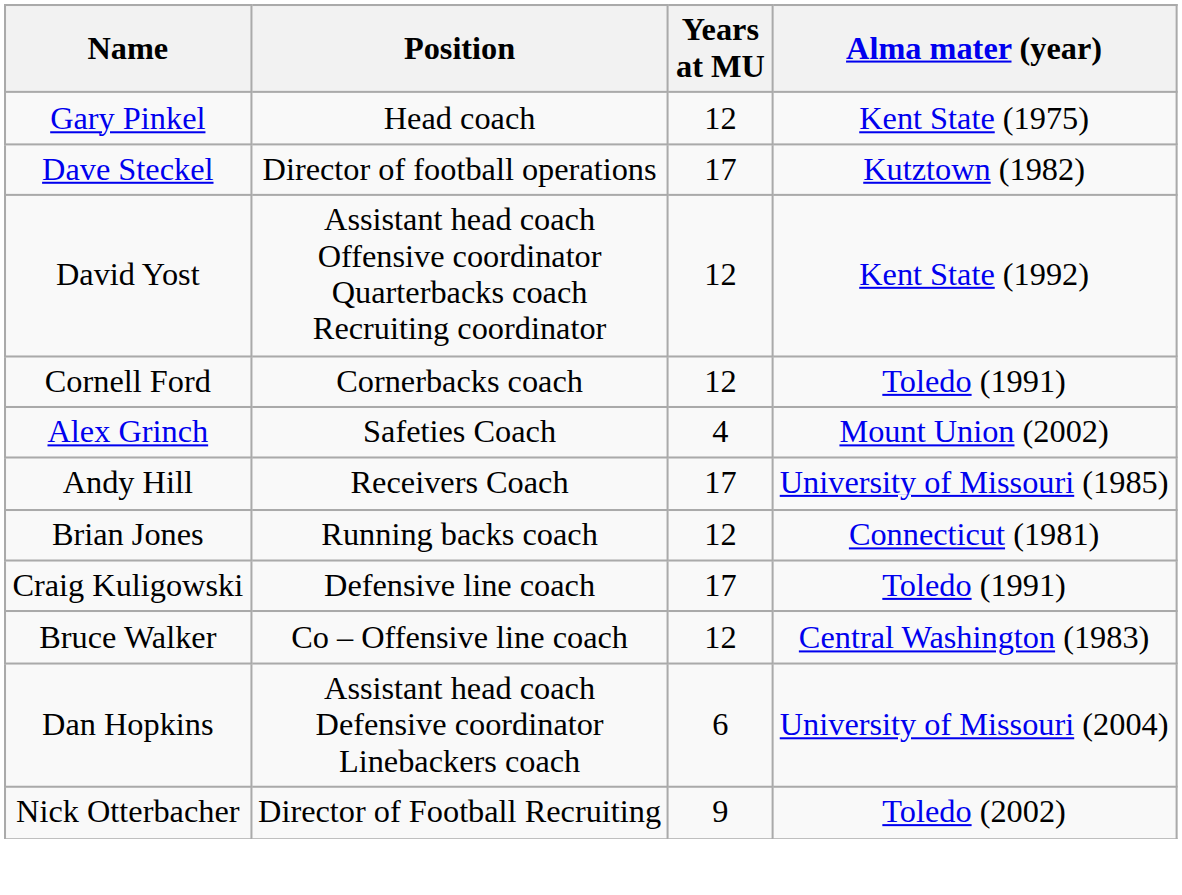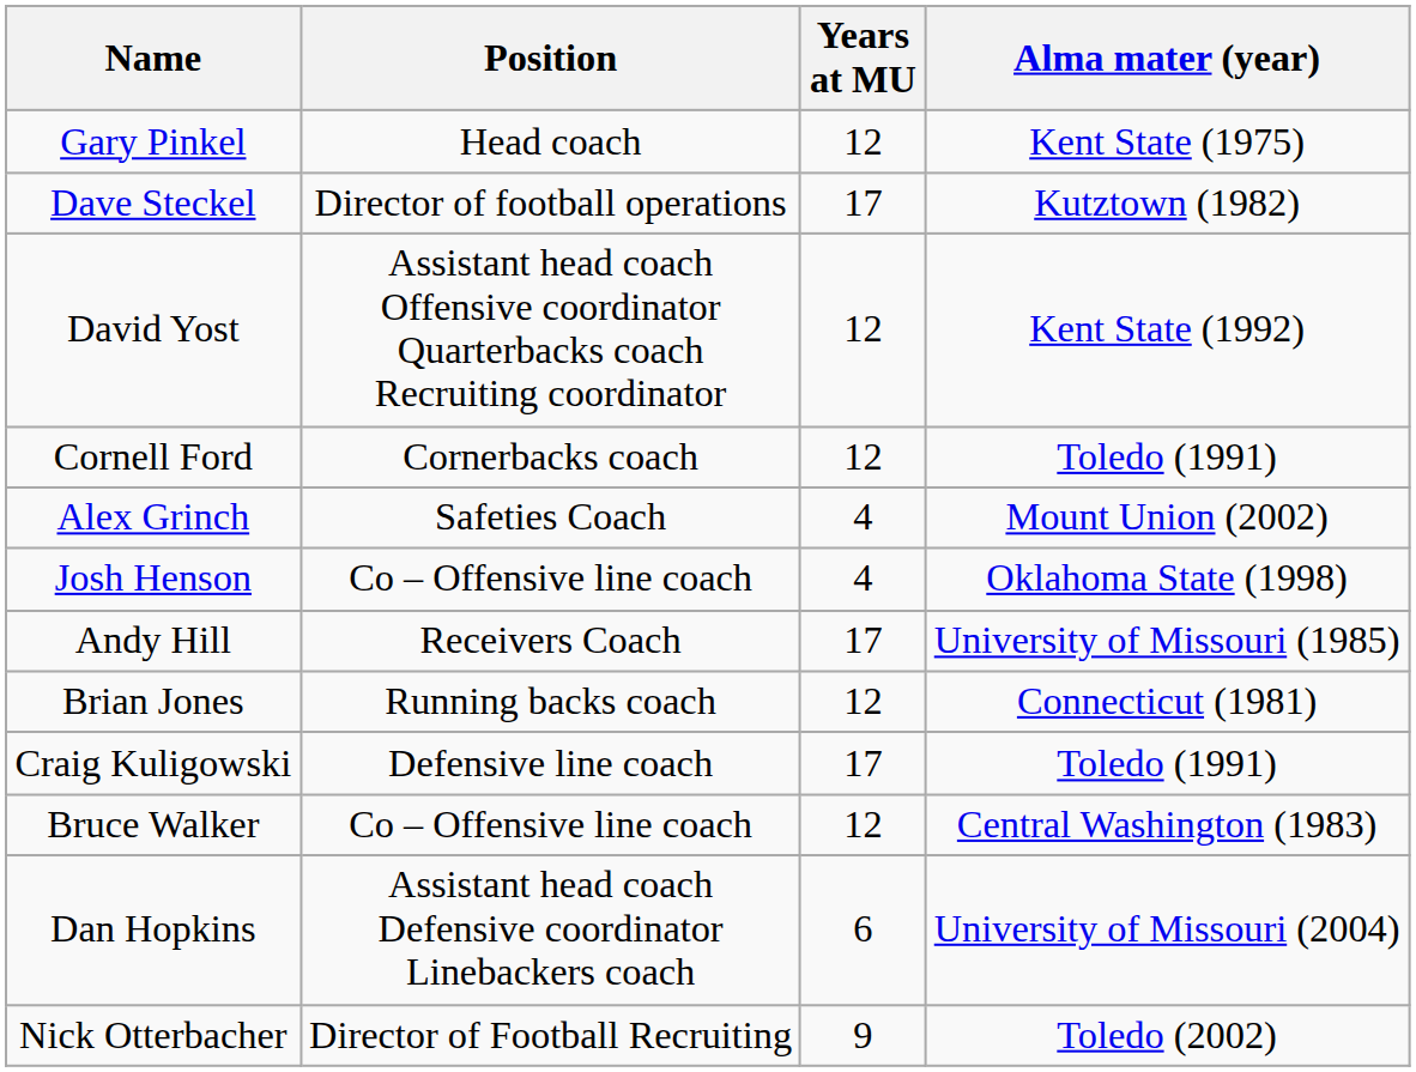+ row: Josh Henson | Co – Offensive line coach | 4 | Oklahoma State (1998)
